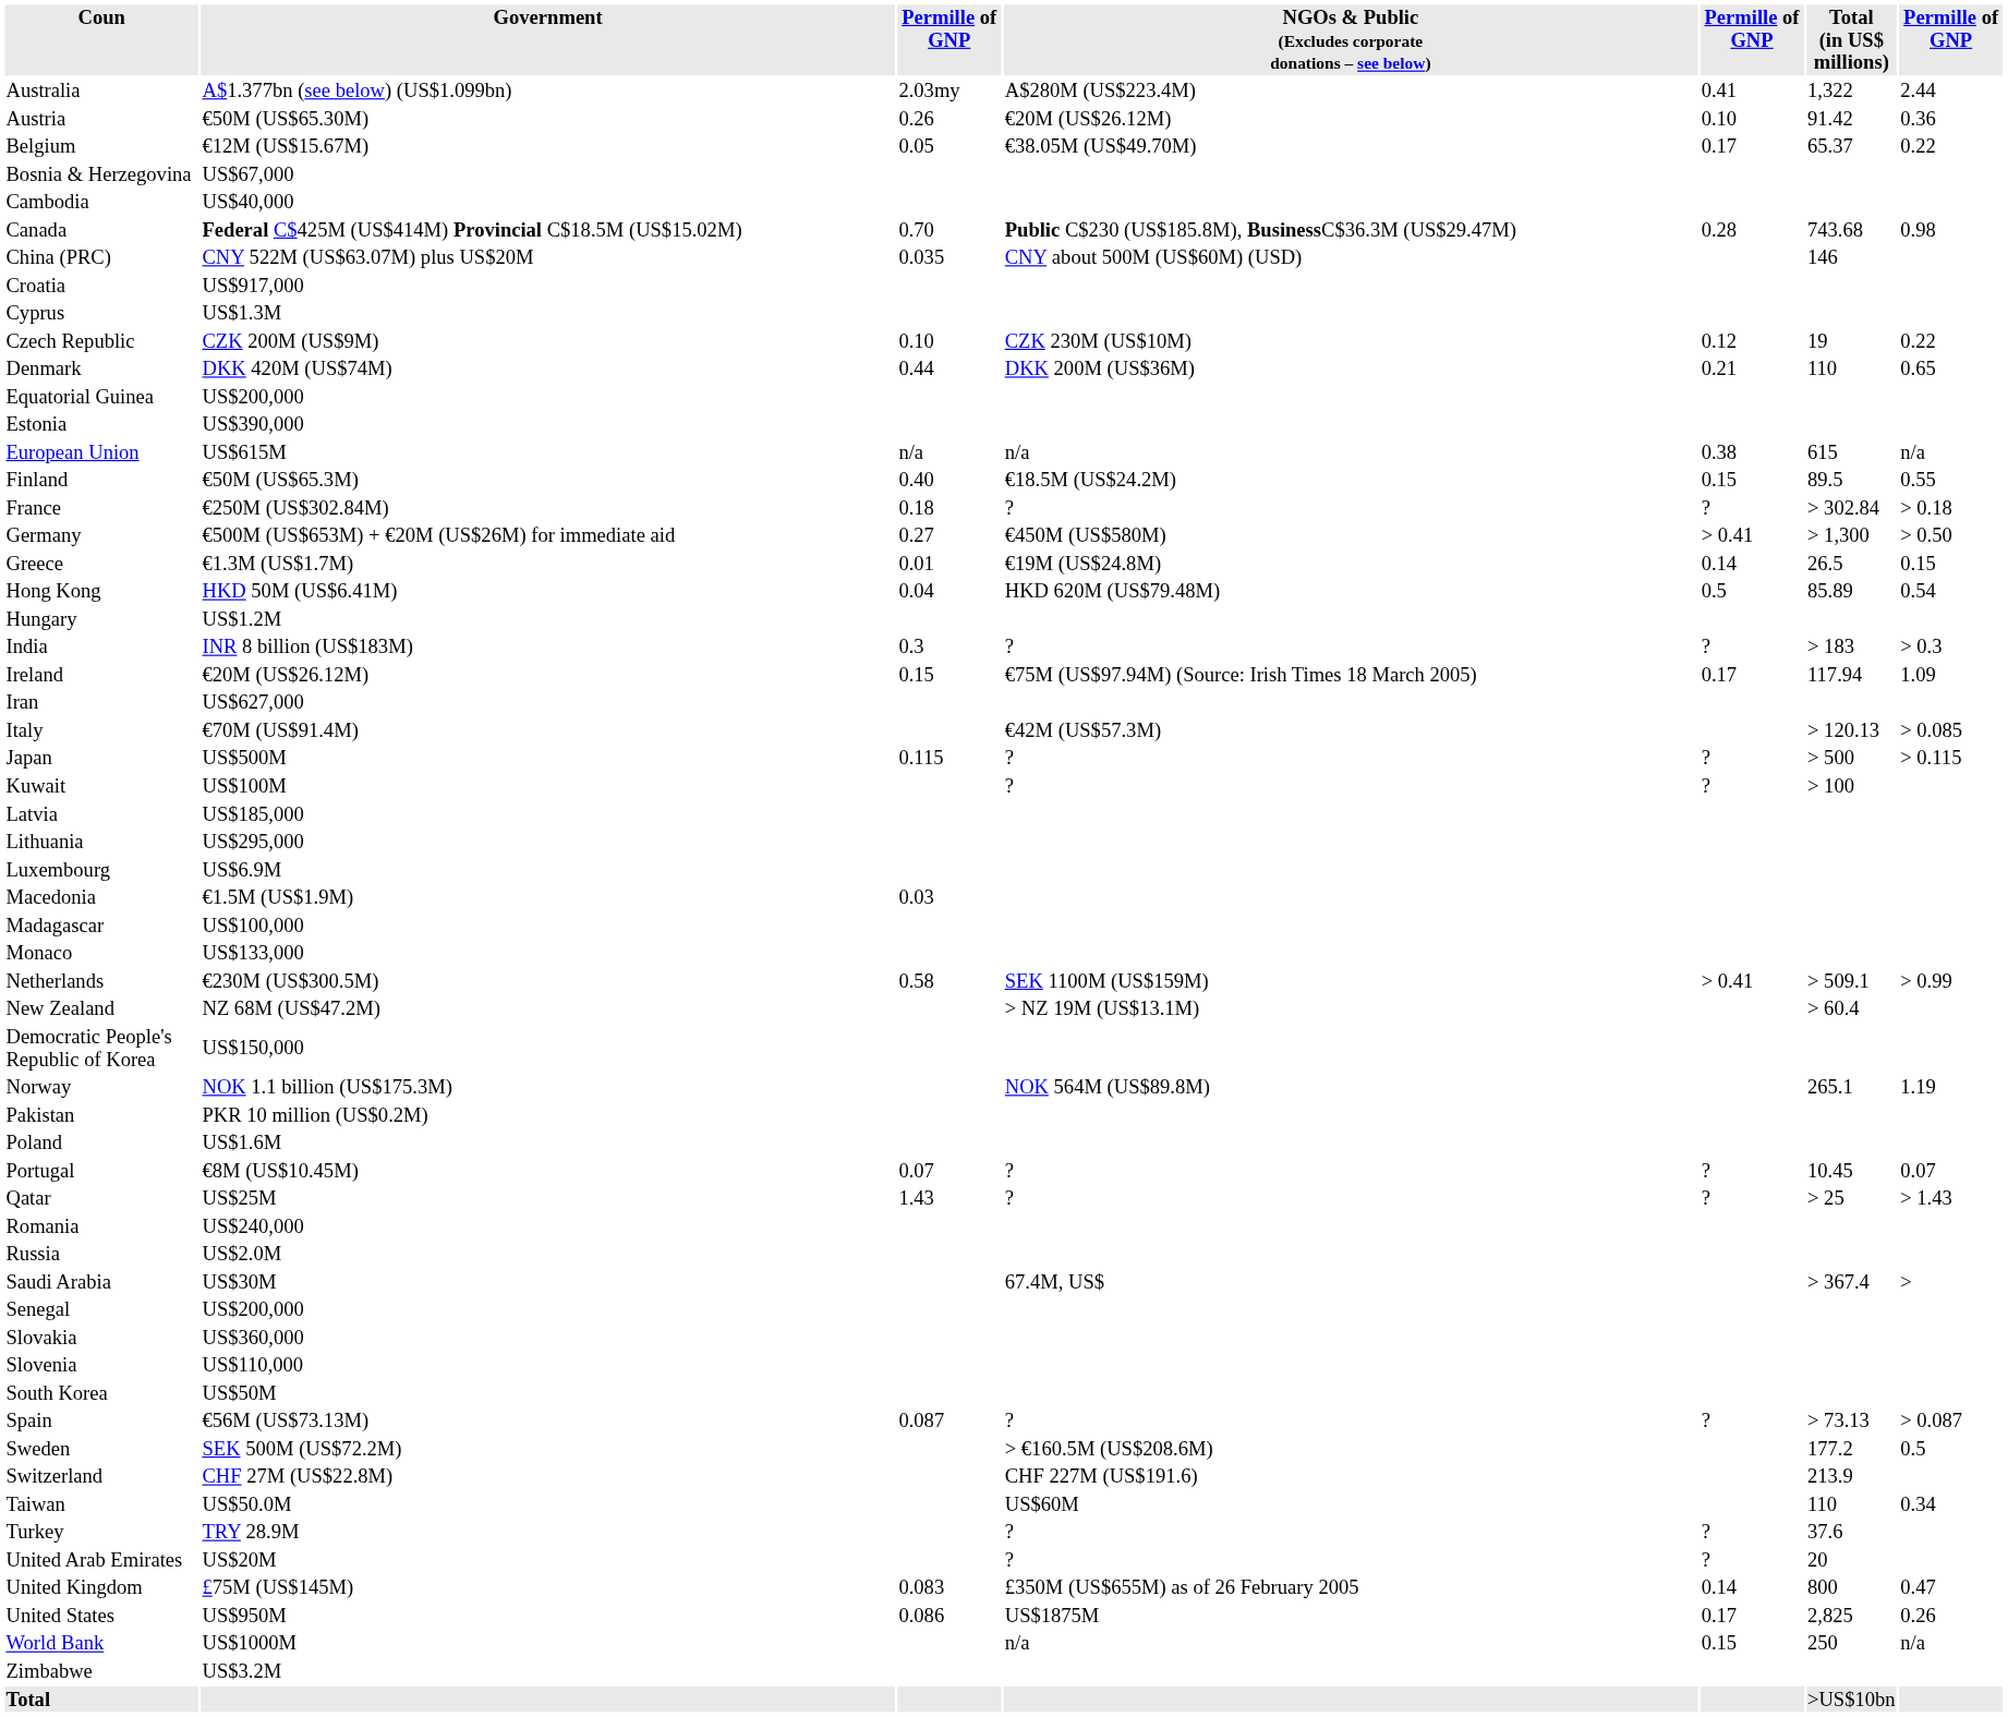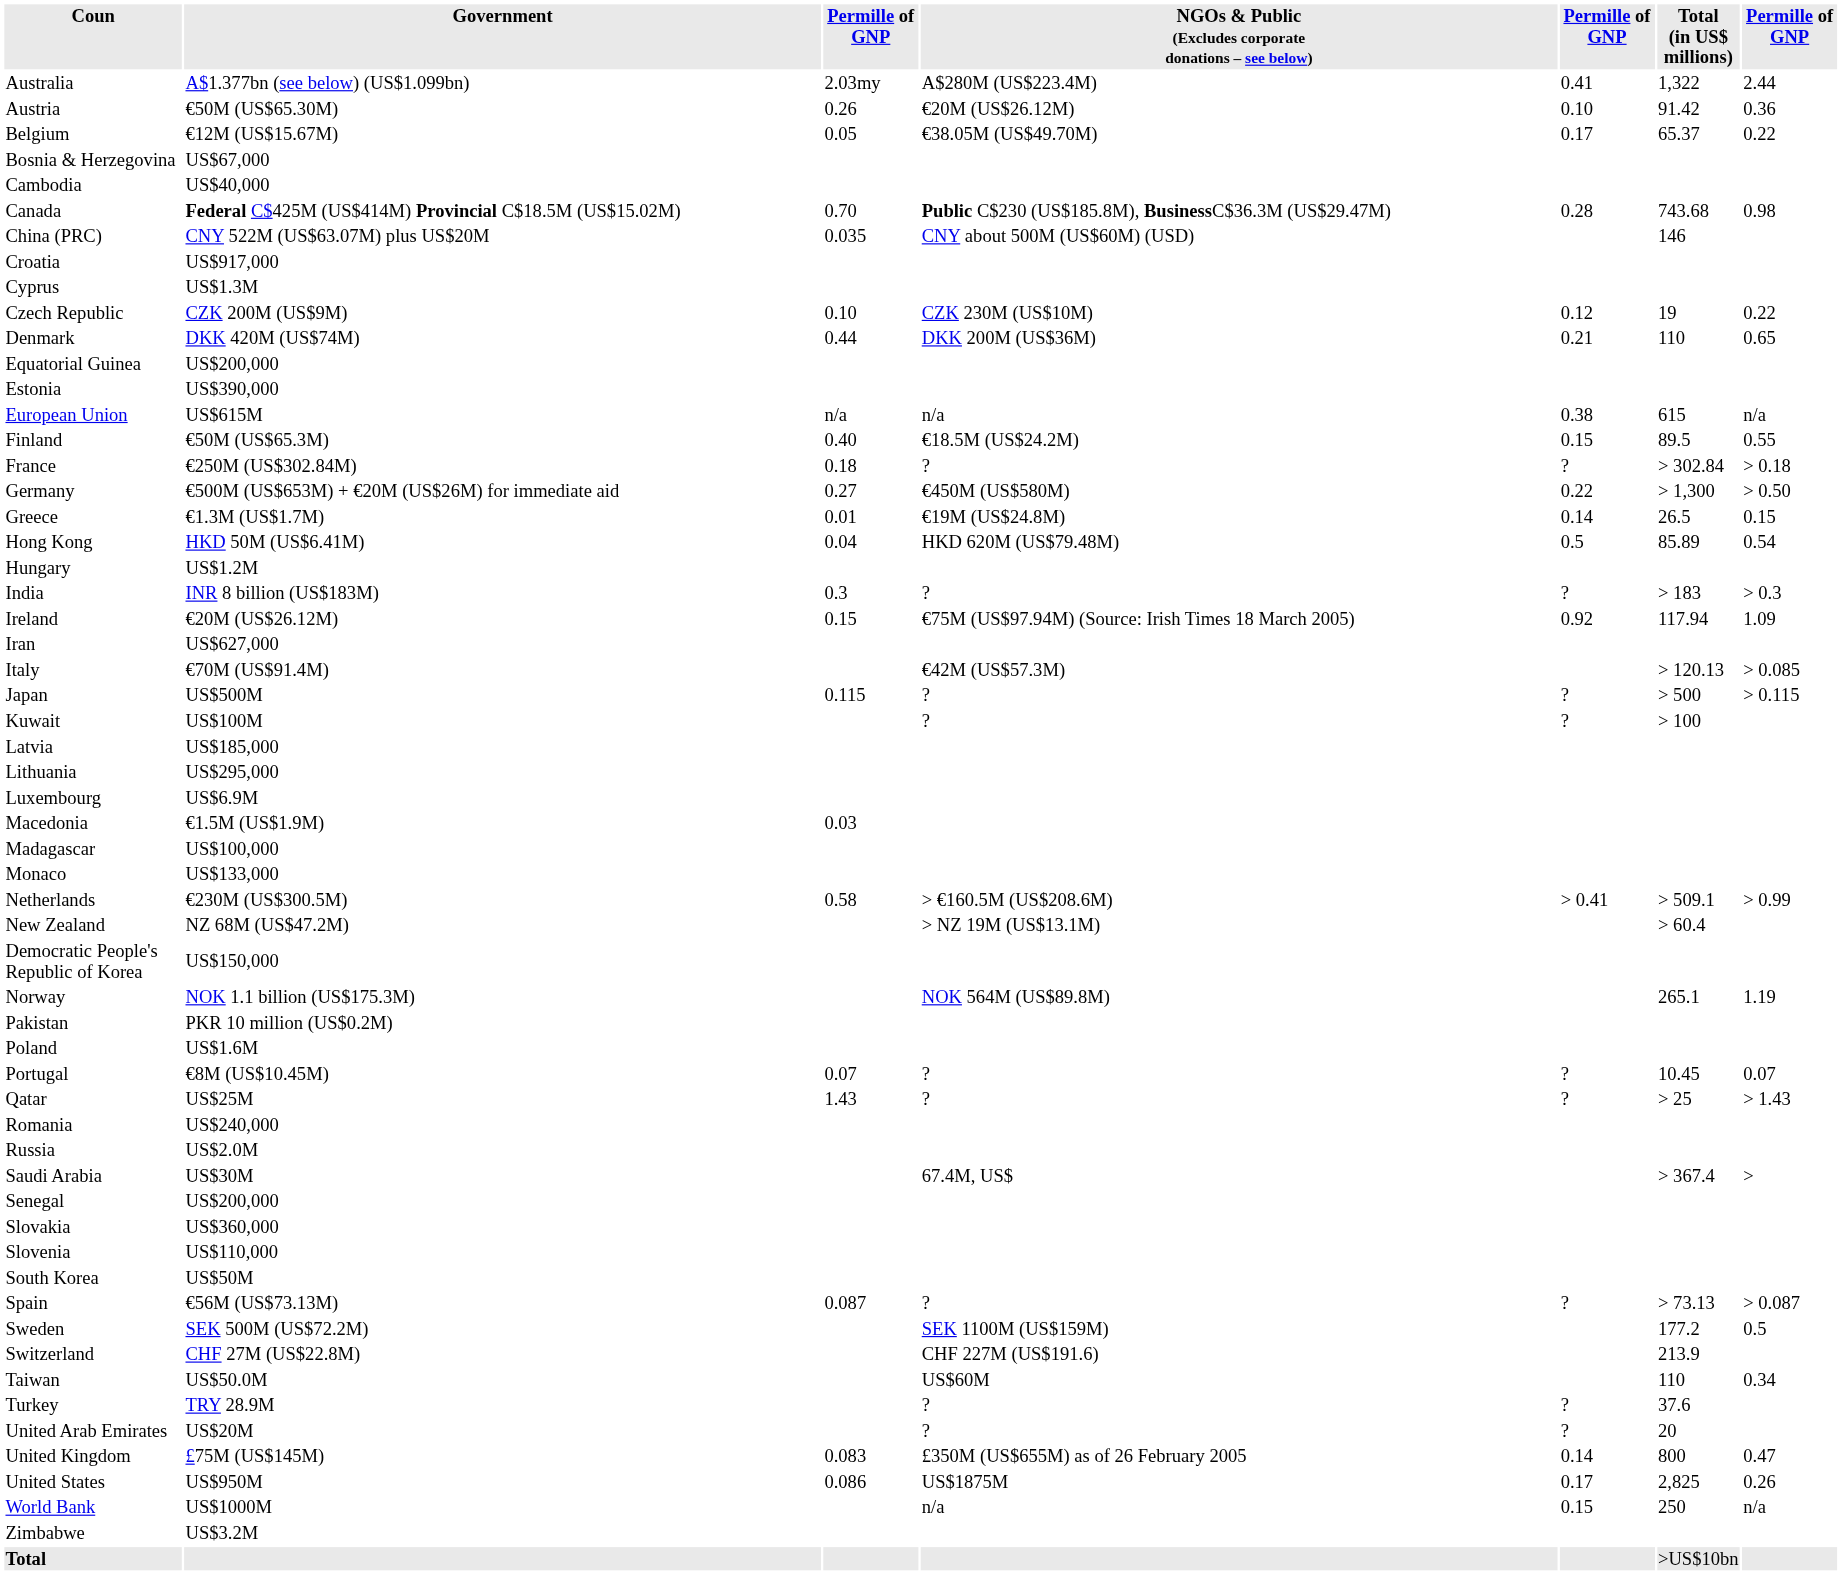Germany | column 5: > 0.41 -> 0.22
Ireland | column 5: 0.17 -> 0.92
Netherlands | NGOs & Public (Excludes corporate donations – see below): SEK 1100M (US$159M) -> > €160.5M (US$208.6M)
Sweden | NGOs & Public (Excludes corporate donations – see below): > €160.5M (US$208.6M) -> SEK 1100M (US$159M)
